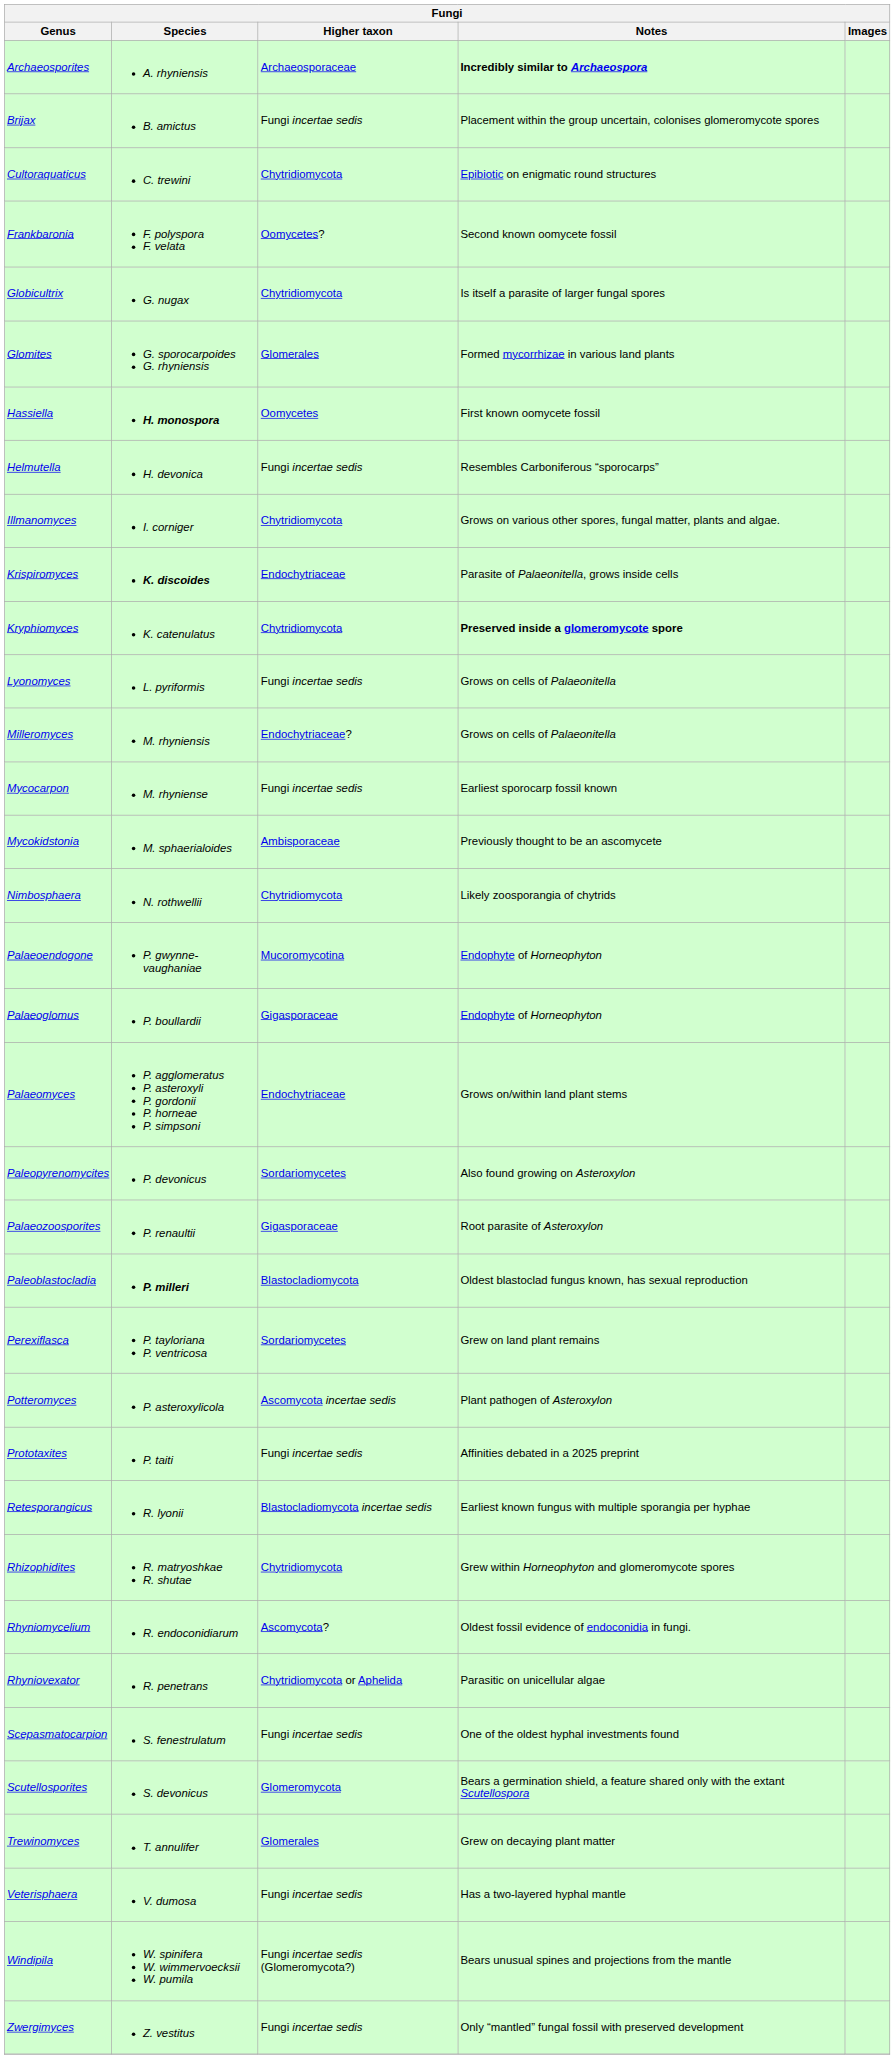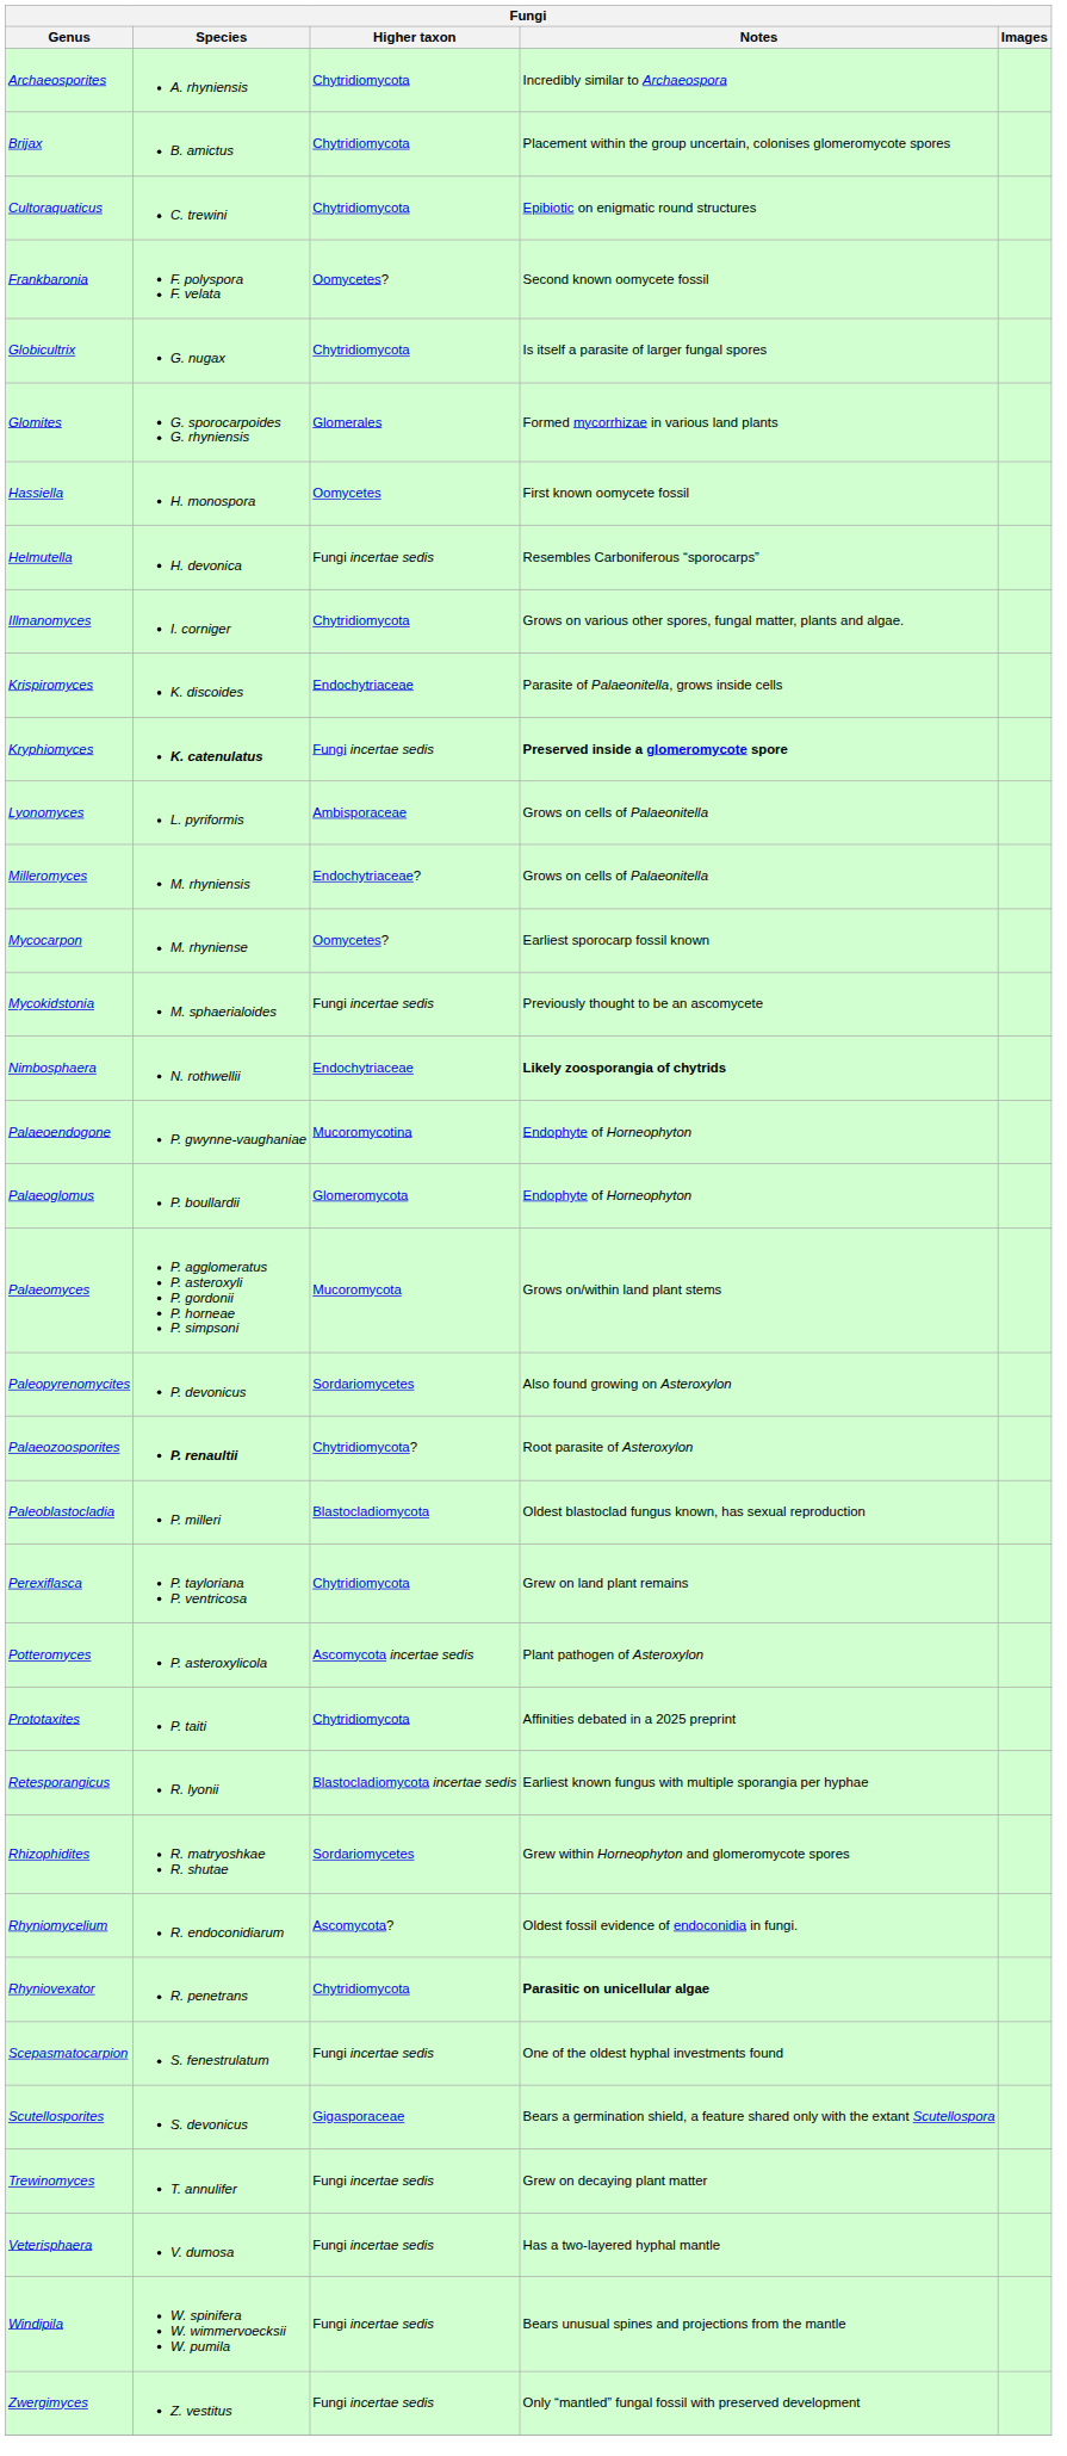Archaeosporites | Higher taxon: Archaeosporaceae -> Chytridiomycota
Archaeosporites | Notes: bold -> normal
Brijax | Higher taxon: Fungi incertae sedis -> Chytridiomycota
Hassiella | Species: bold -> normal
Krispiromyces | Species: bold -> normal
Kryphiomyces | Species: normal -> bold
Kryphiomyces | Higher taxon: Chytridiomycota -> Fungi incertae sedis
Lyonomyces | Higher taxon: Fungi incertae sedis -> Ambisporaceae
Mycocarpon | Higher taxon: Fungi incertae sedis -> Oomycetes?
Mycokidstonia | Higher taxon: Ambisporaceae -> Fungi incertae sedis
Nimbosphaera | Higher taxon: Chytridiomycota -> Endochytriaceae
Nimbosphaera | Notes: normal -> bold
Palaeoglomus | Higher taxon: Gigasporaceae -> Glomeromycota
Palaeomyces | Higher taxon: Endochytriaceae -> Mucoromycota
Palaeozoosporites | Species: normal -> bold
Palaeozoosporites | Higher taxon: Gigasporaceae -> Chytridiomycota?
Paleoblastocladia | Species: bold -> normal
Perexiflasca | Higher taxon: Sordariomycetes -> Chytridiomycota
Prototaxites | Higher taxon: Fungi incertae sedis -> Chytridiomycota
Rhizophidites | Higher taxon: Chytridiomycota -> Sordariomycetes
Rhyniovexator | Higher taxon: Chytridiomycota or Aphelida -> Chytridiomycota
Rhyniovexator | Notes: normal -> bold
Scutellosporites | Higher taxon: Glomeromycota -> Gigasporaceae
Trewinomyces | Higher taxon: Glomerales -> Fungi incertae sedis
Windipila | Higher taxon: Fungi incertae sedis (Glomeromycota?) -> Fungi incertae sedis
